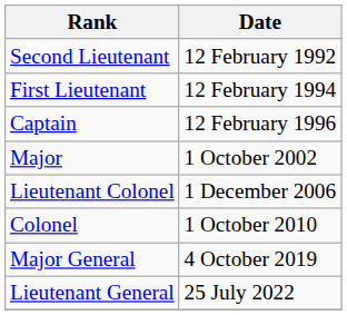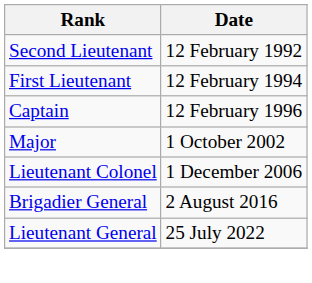- row: Colonel | 1 October 2010
+ row: Brigadier General | 2 August 2016
- row: Major General | 4 October 2019
